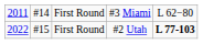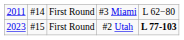First Round / #2 Utah | column 1: 2022 -> 2023
